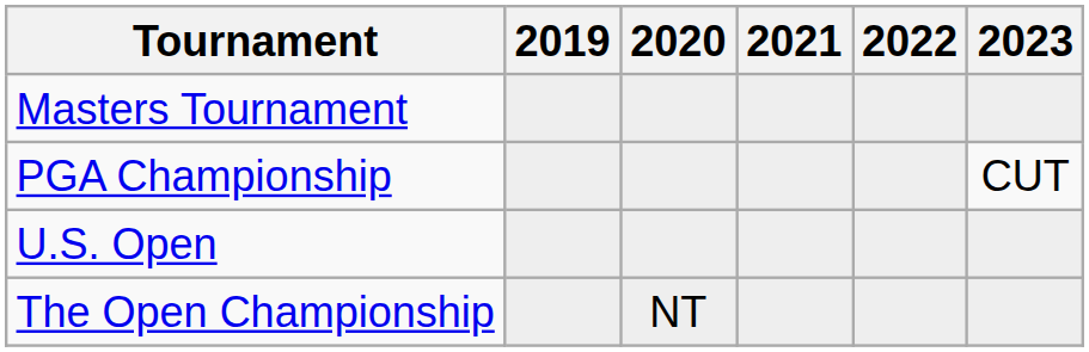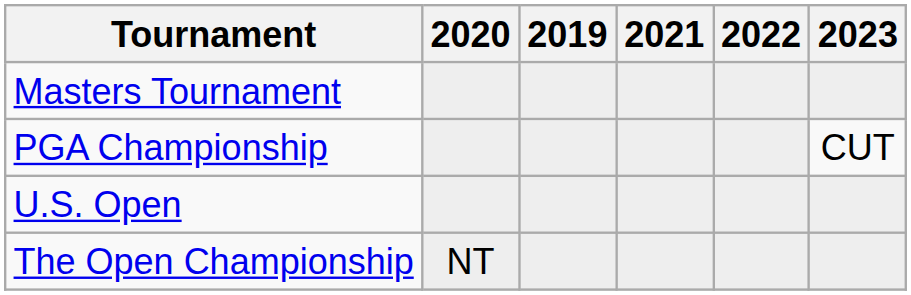columns swapped: 2019 <-> 2020
